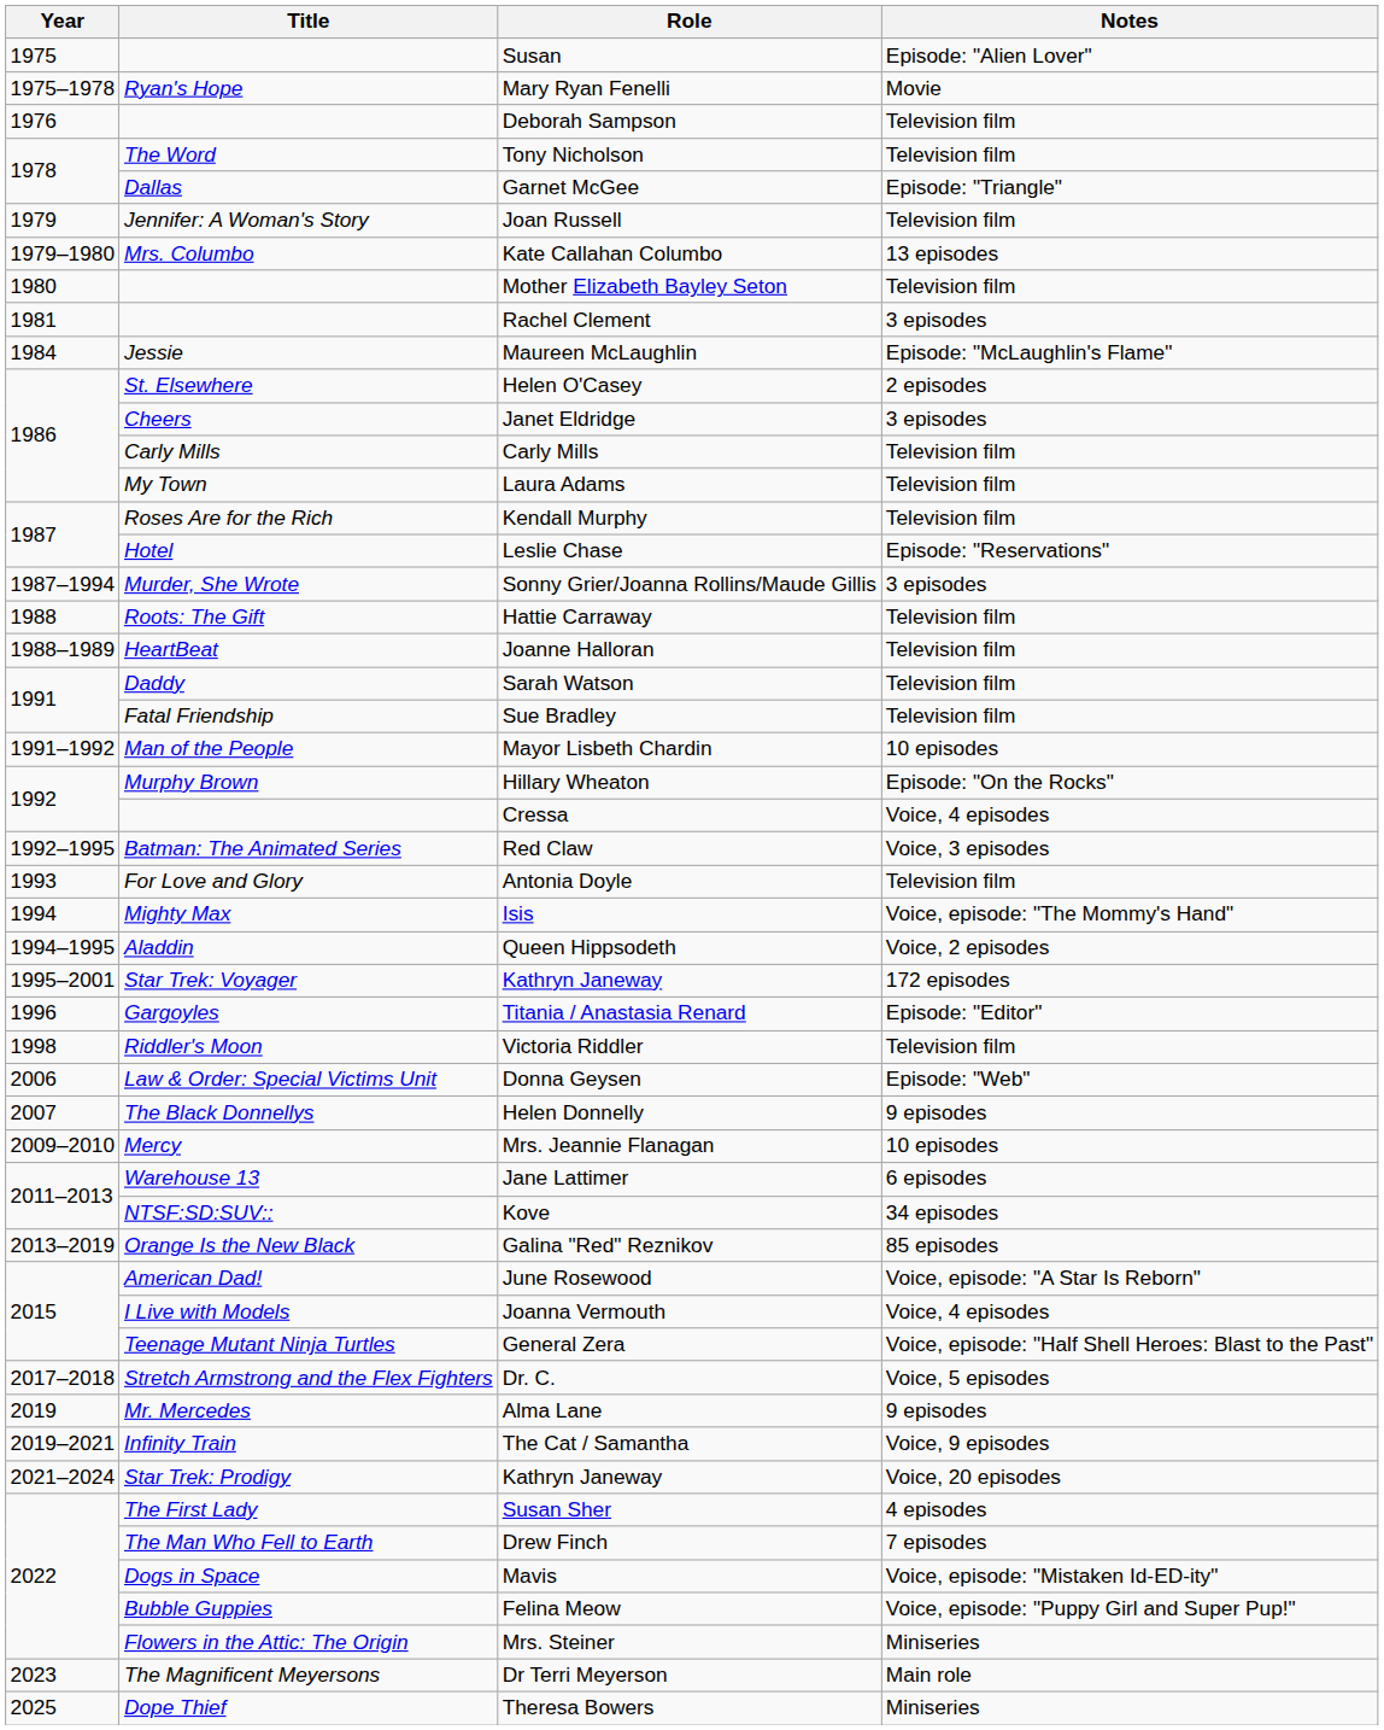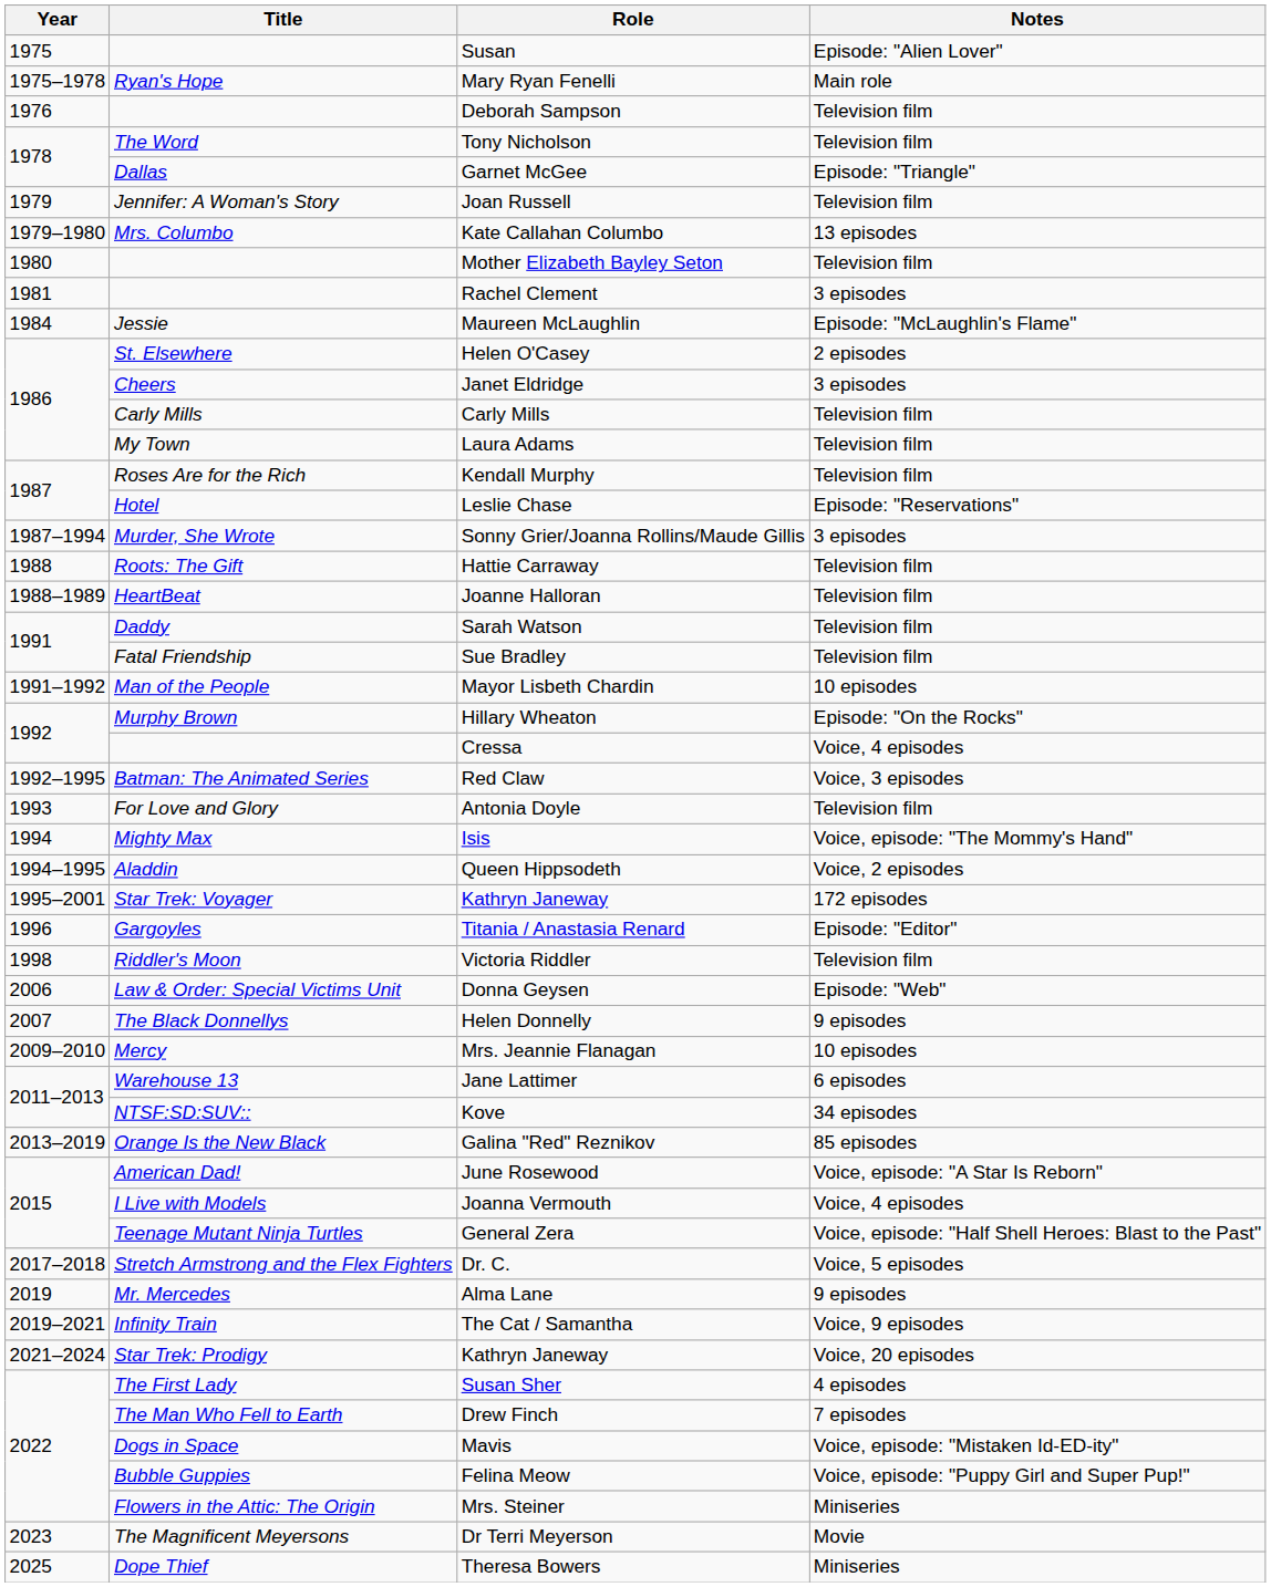Mary Ryan Fenelli | Notes: Movie -> Main role
Dr Terri Meyerson | Notes: Main role -> Movie
